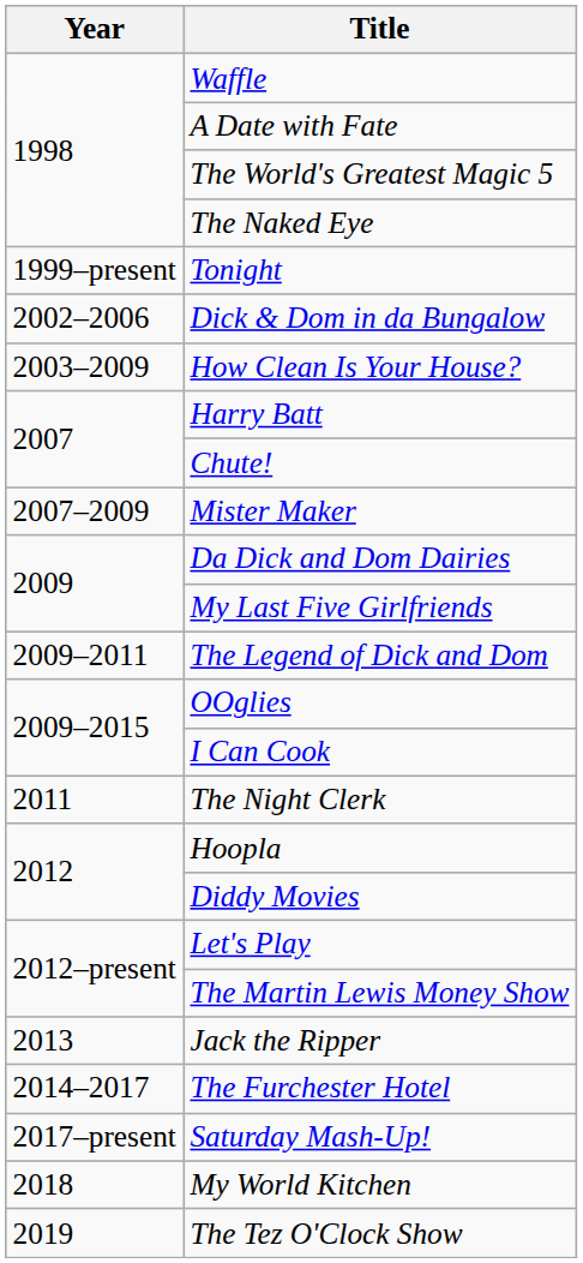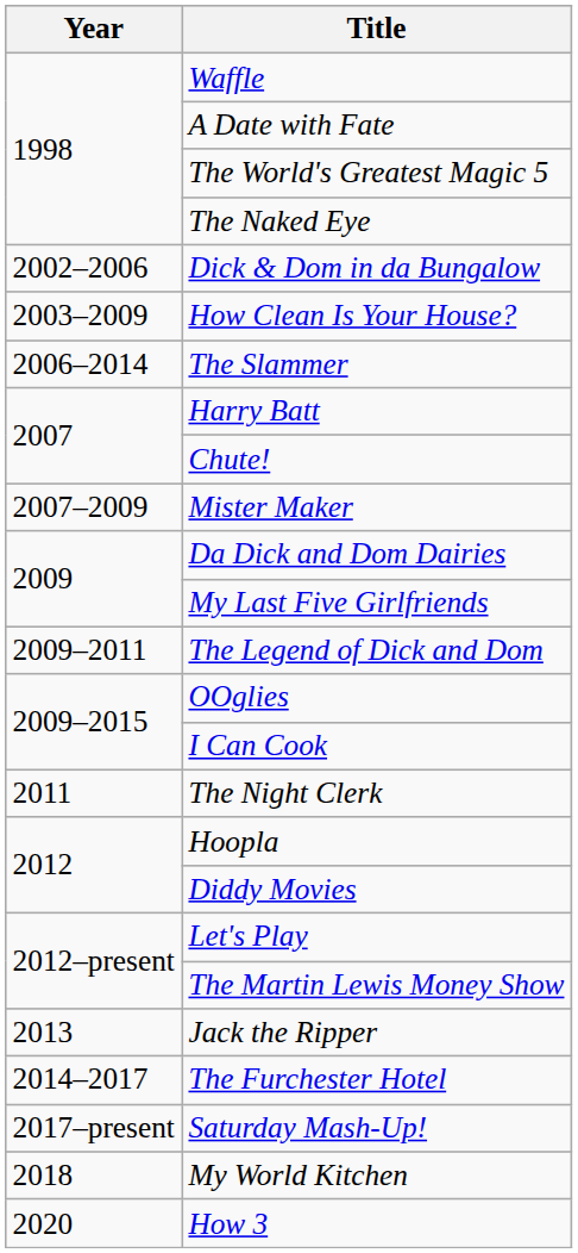- row: 1999–present | Tonight
+ row: 2006–2014 | The Slammer
- row: 2019 | The Tez O'Clock Show
+ row: 2020 | How 3
